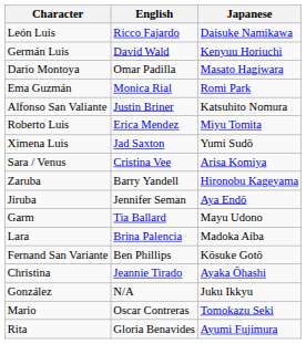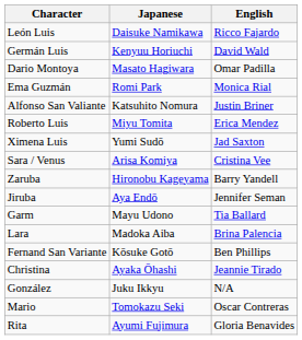columns swapped: Japanese <-> English
